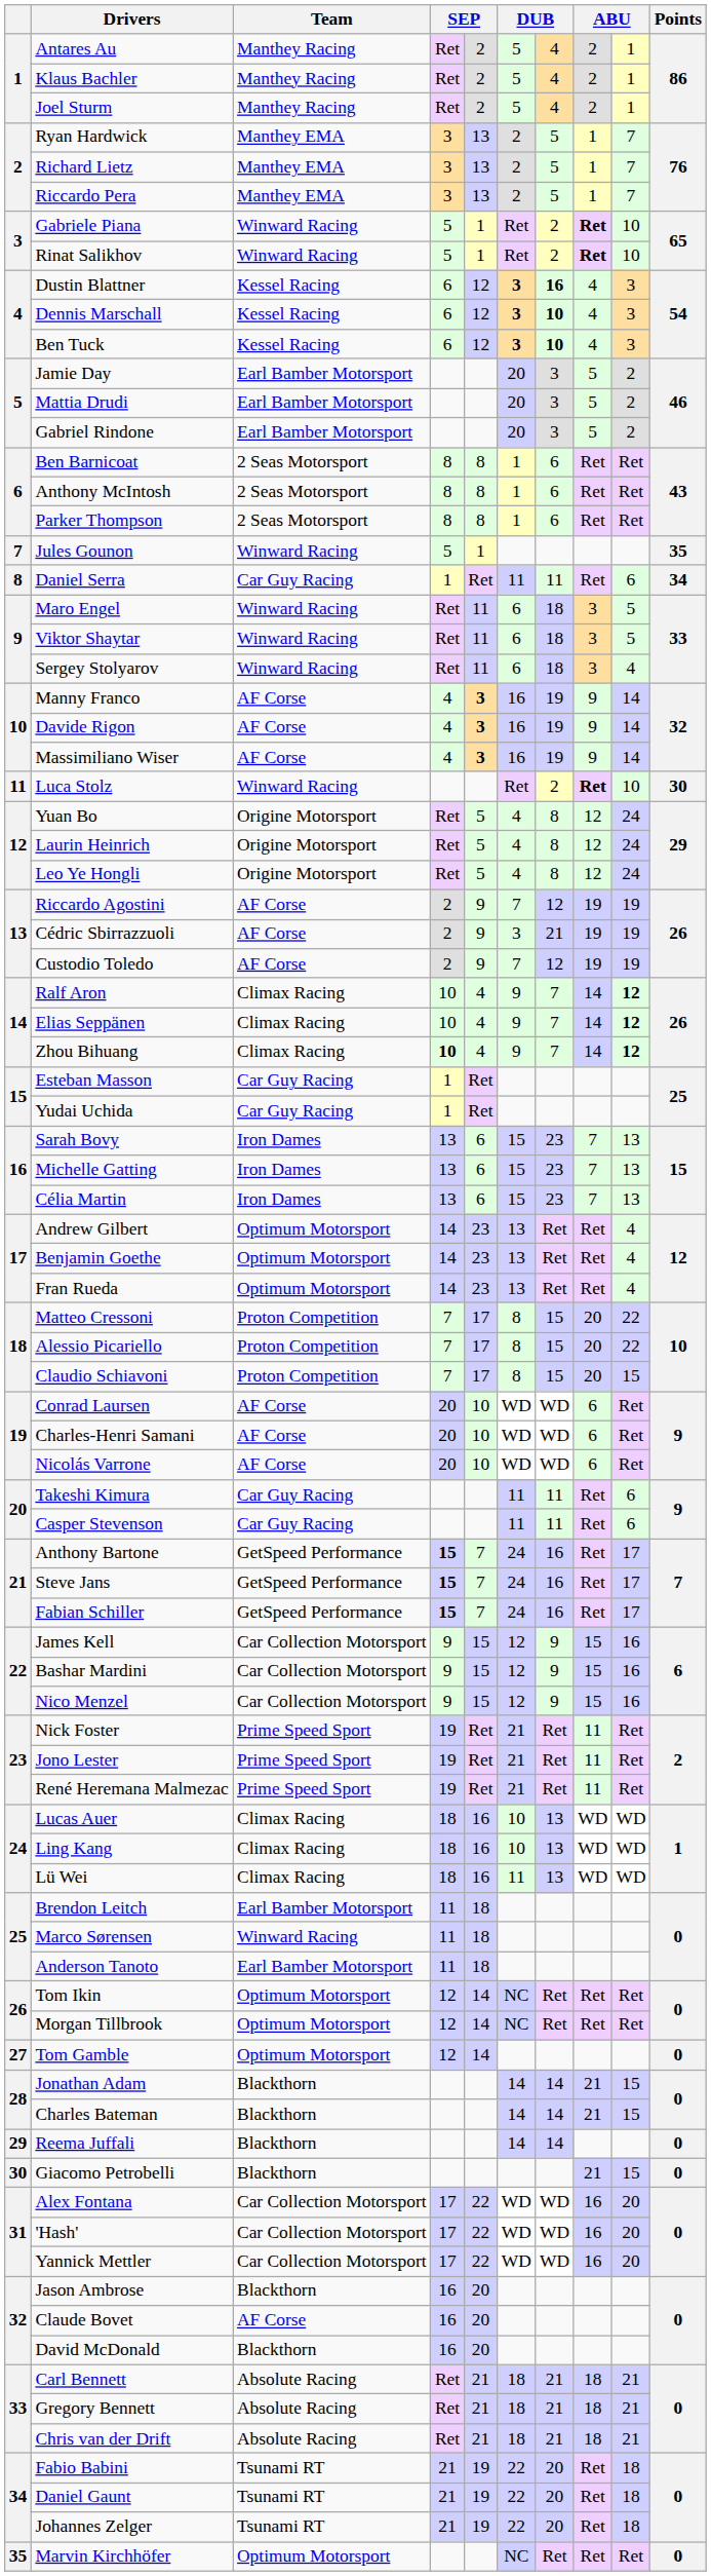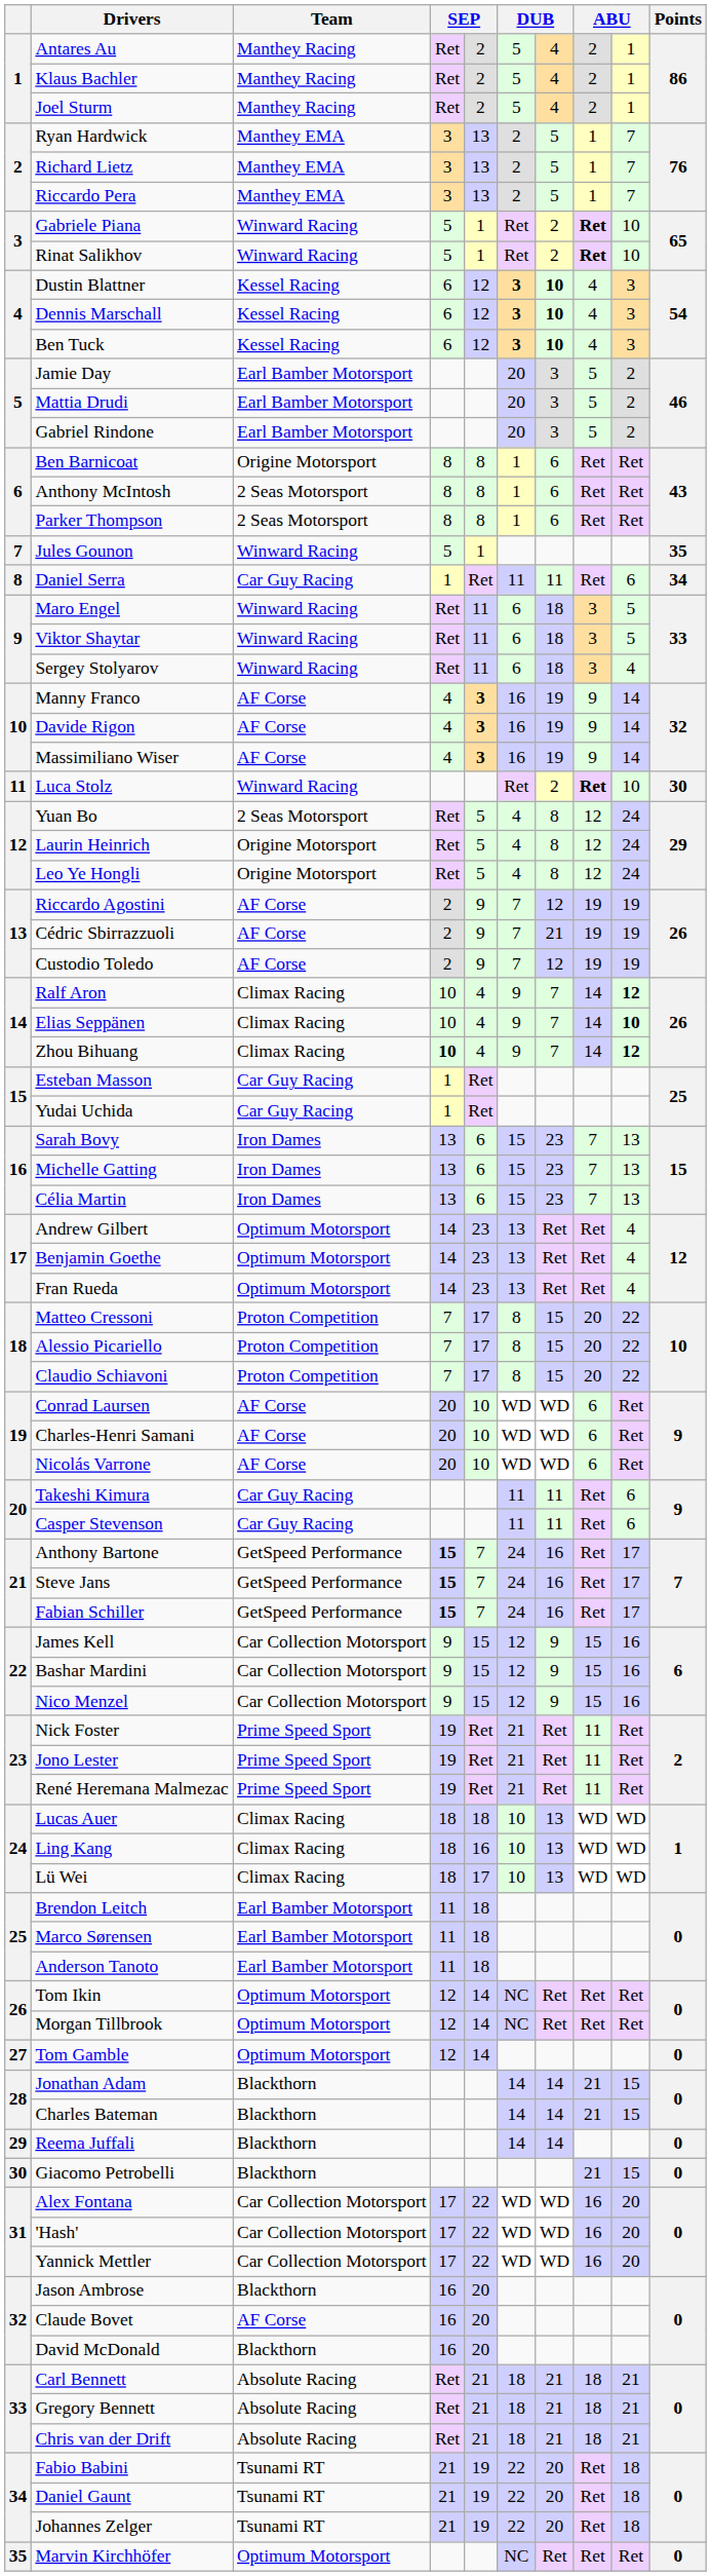Dustin Blattner | column 7: 16 -> 10
Ben Barnicoat | Team: 2 Seas Motorsport -> Origine Motorsport
Yuan Bo | Team: Origine Motorsport -> 2 Seas Motorsport
Cédric Sbirrazzuoli | column 6: 3 -> 7
Elias Seppänen | column 9: 12 -> 10
Claudio Schiavoni | column 9: 15 -> 22
Lucas Auer | column 5: 16 -> 18
Lü Wei | column 5: 16 -> 17
Lü Wei | column 6: 11 -> 10
Marco Sørensen | Team: Winward Racing -> Earl Bamber Motorsport
